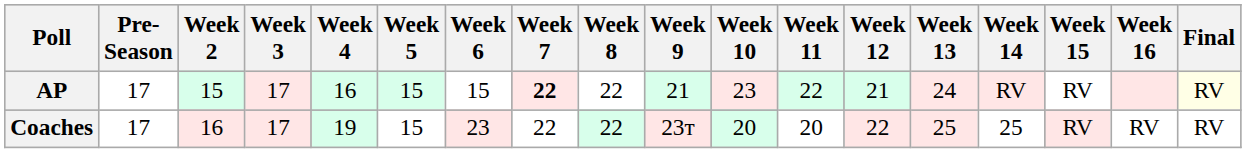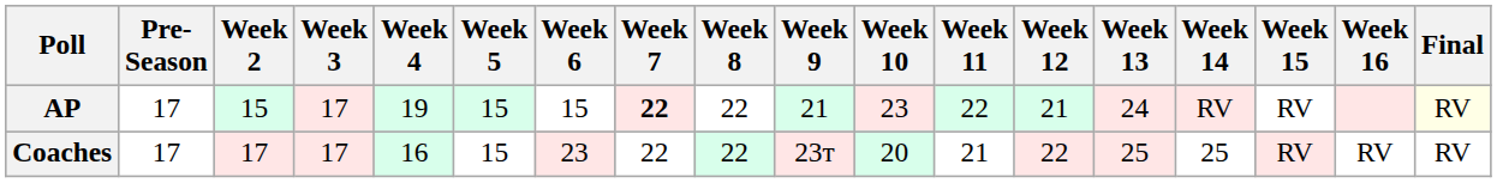AP | Week 4: 16 -> 19
Coaches | Week 2: 16 -> 17
Coaches | Week 4: 19 -> 16
Coaches | Week 11: 20 -> 21
